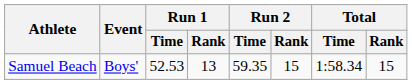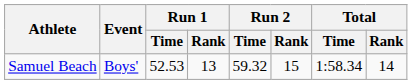Samuel Beach | Run 2 / Time: 59.35 -> 59.32
Samuel Beach | Total / Rank: 15 -> 14
